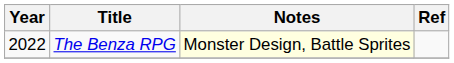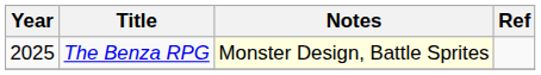The Benza RPG | Year: 2022 -> 2025
